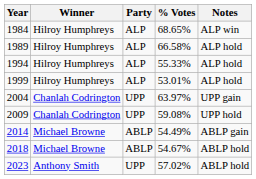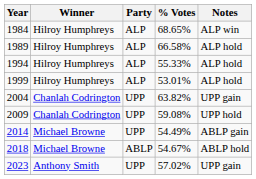2004 | % Votes: 63.97% -> 63.82%
2014 | Party: ABLP -> UPP
2023 | Notes: ABLP hold -> UPP gain
